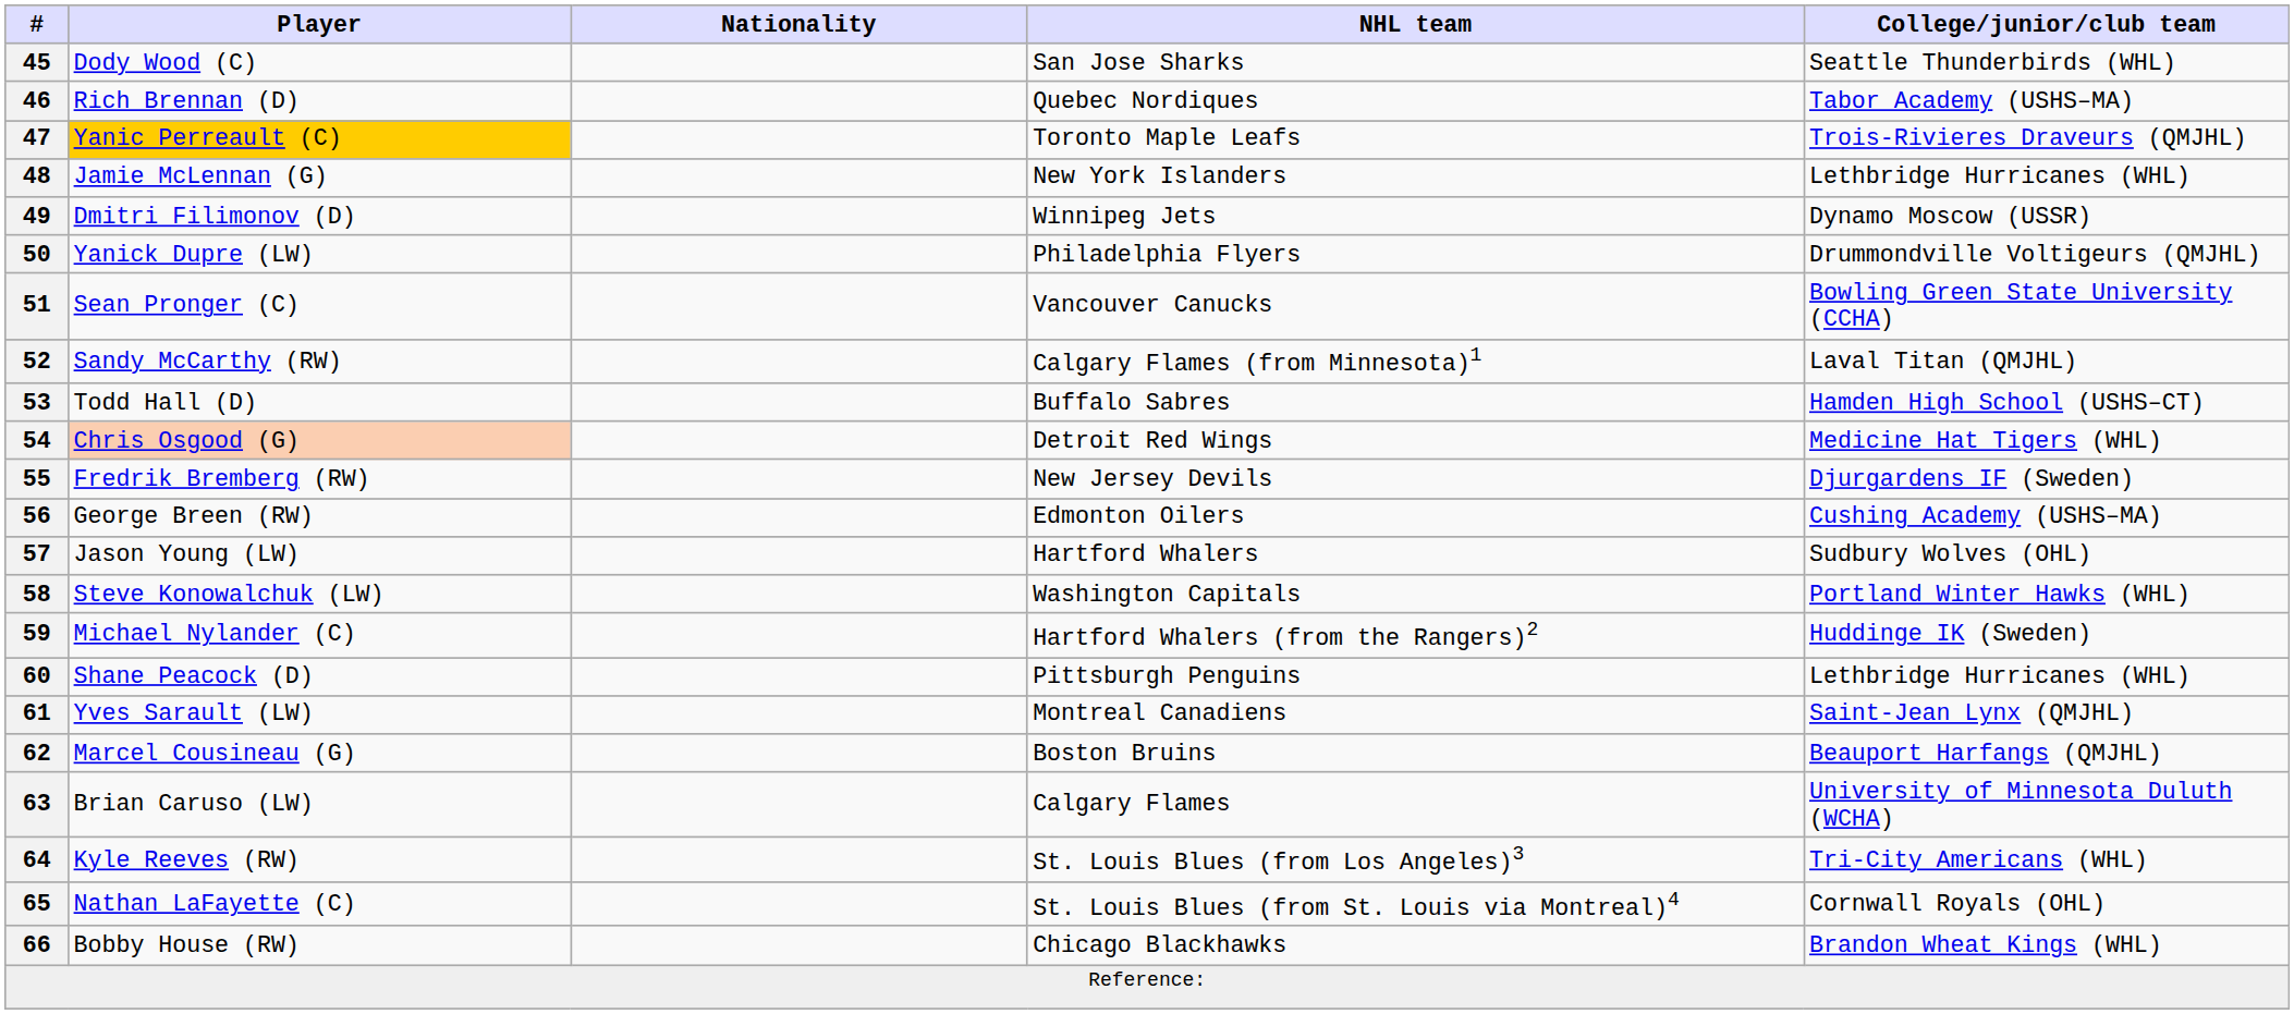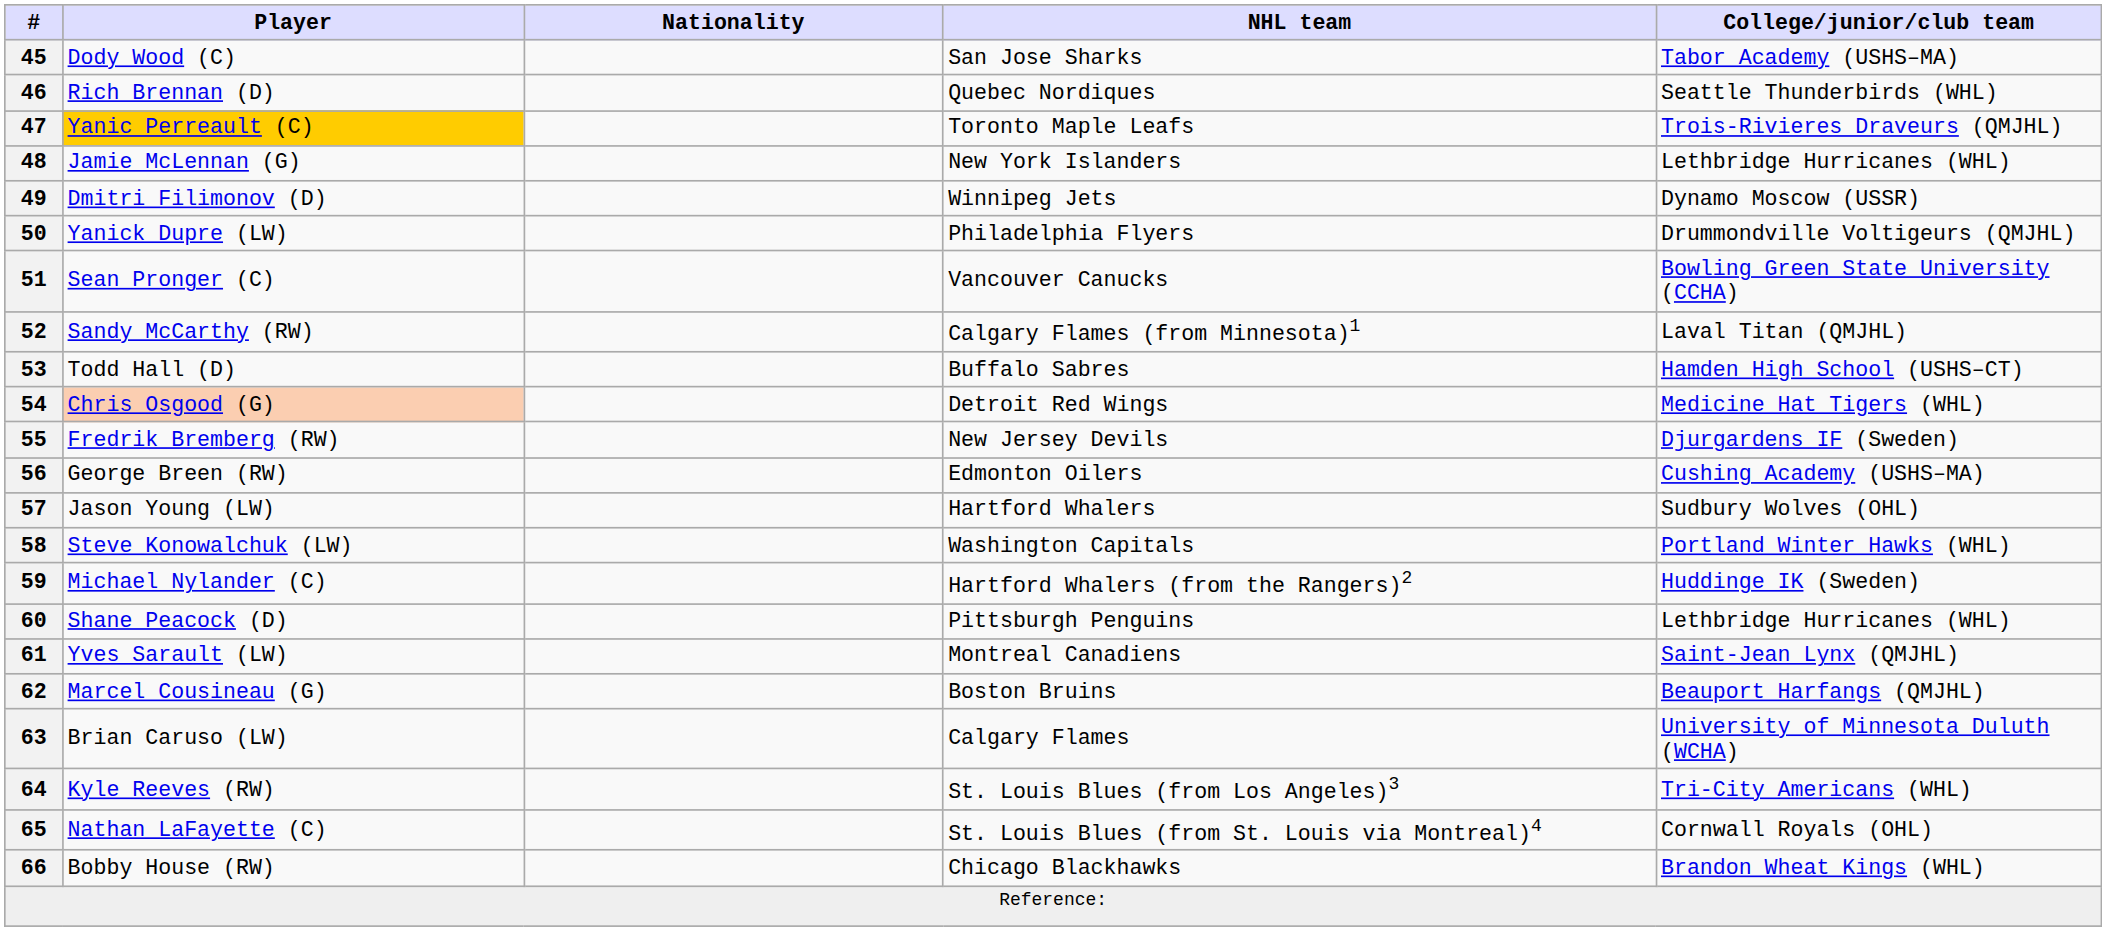45 | College/junior/club team: Seattle Thunderbirds (WHL) -> Tabor Academy (USHS–MA)
46 | College/junior/club team: Tabor Academy (USHS–MA) -> Seattle Thunderbirds (WHL)
